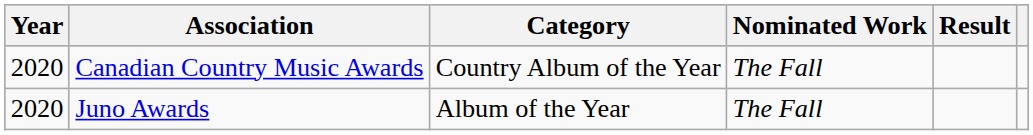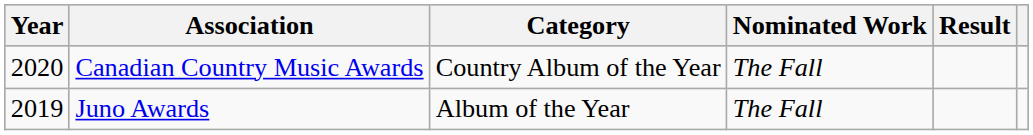Juno Awards | Year: 2020 -> 2019
